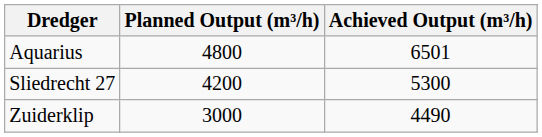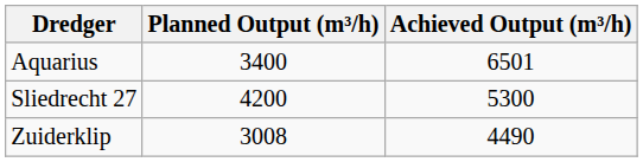Aquarius | Planned Output (m³/h): 4800 -> 3400
Zuiderklip | Planned Output (m³/h): 3000 -> 3008
